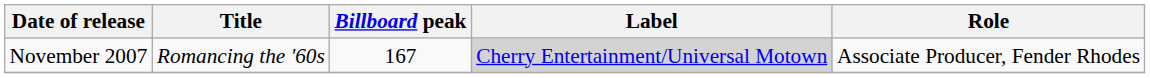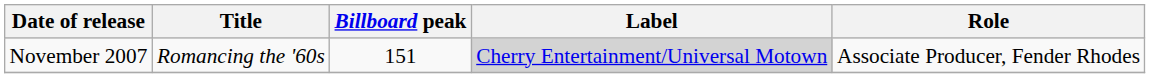November 2007 | Billboard peak: 167 -> 151
